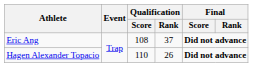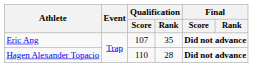Eric Ang | Qualification / Score: 108 -> 107
Eric Ang | Qualification / Rank: 37 -> 35
Hagen Alexander Topacio | Qualification / Rank: 26 -> 28
